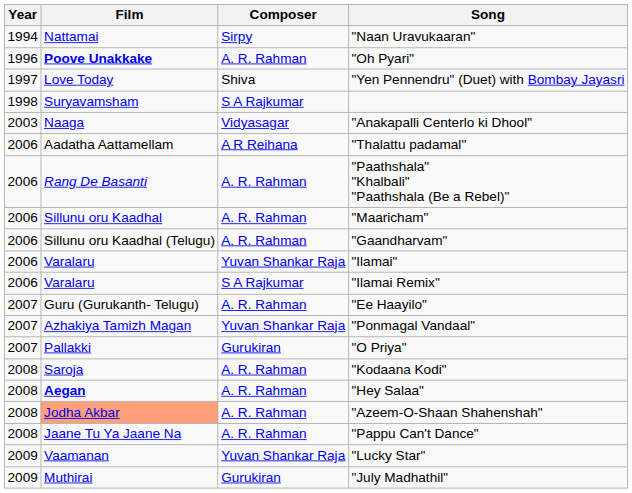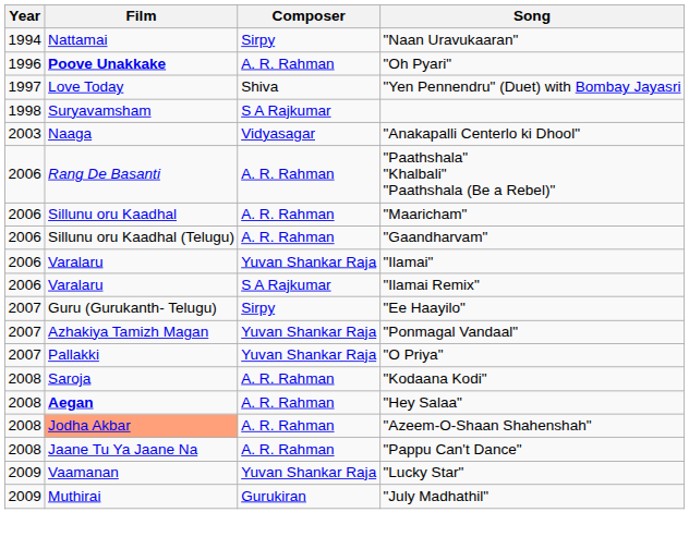- row: 2006 | Aadatha Aattamellam | A R Reihana | "Thalattu padamal"
"Ee Haayilo" | Composer: A. R. Rahman -> Sirpy
"O Priya" | Composer: Gurukiran -> Yuvan Shankar Raja
